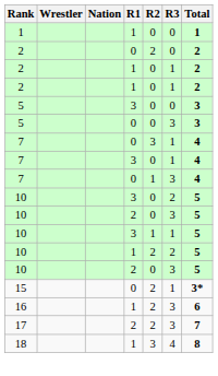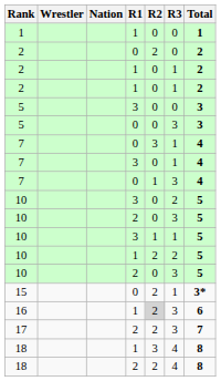16 | R2: no background -> lightgrey background
+ row: 18 | 2 | 2 | 4 | 8
